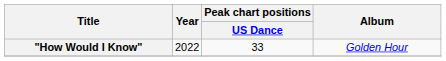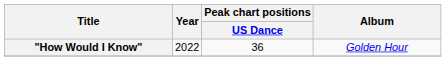"How Would I Know" | Peak chart positions / US Dance: 33 -> 36
